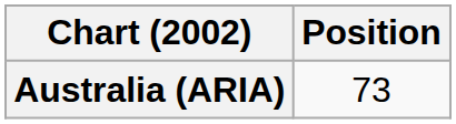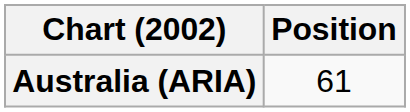Australia (ARIA) | Position: 73 -> 61
